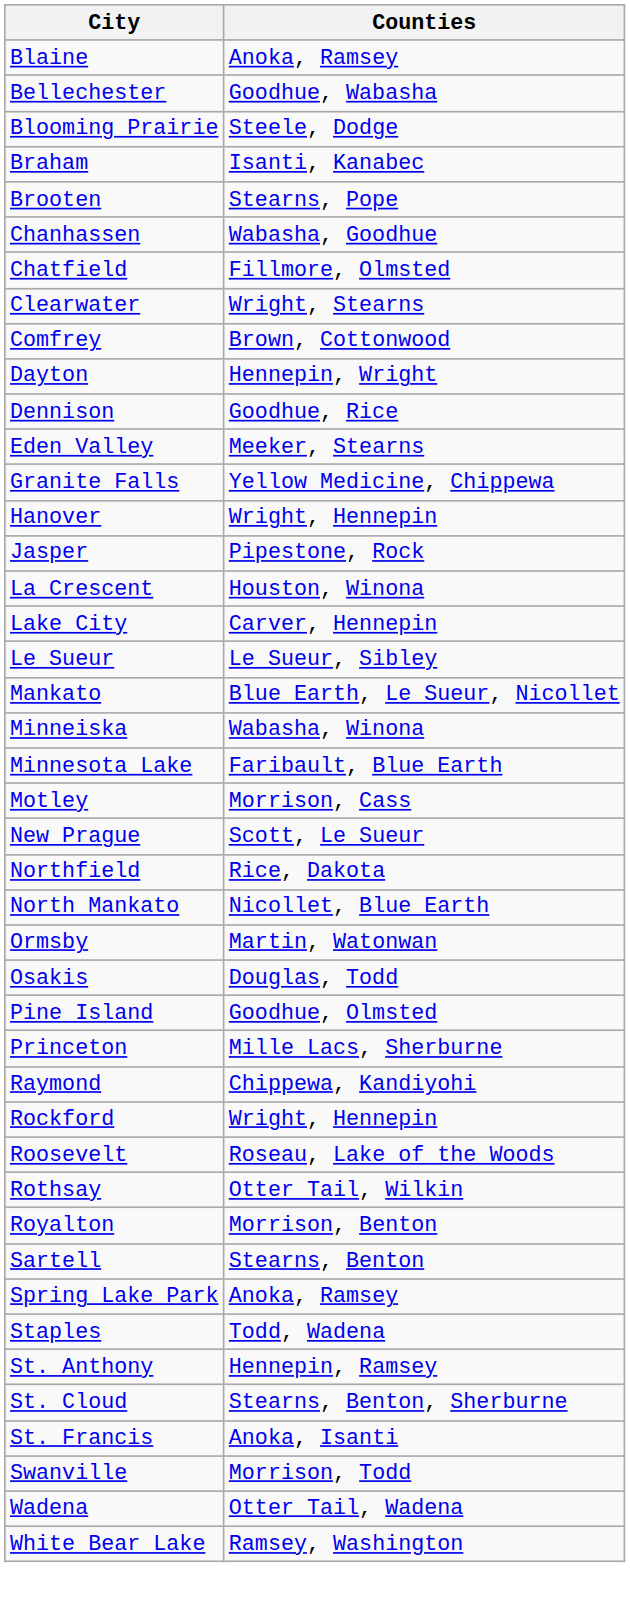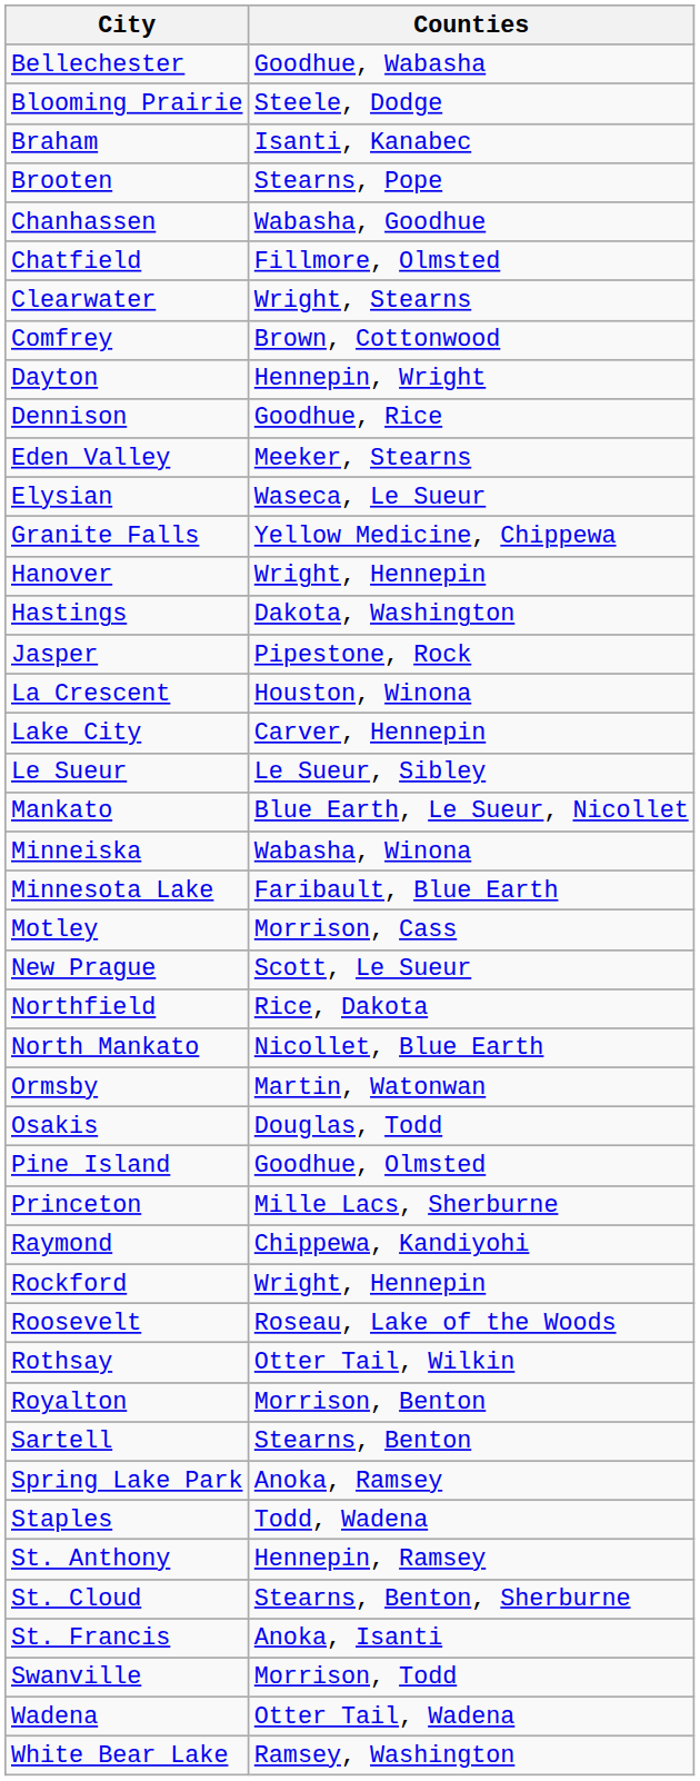- row: Blaine | Anoka, Ramsey
+ row: Elysian | Waseca, Le Sueur
+ row: Hastings | Dakota, Washington
